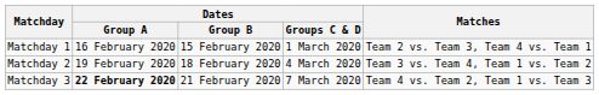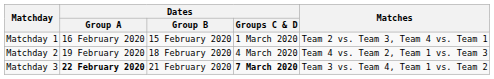Matchday 2 | Matches: Team 3 vs. Team 4, Team 1 vs. Team 2 -> Team 4 vs. Team 2, Team 1 vs. Team 3
Matchday 3 | Dates / Groups C & D: normal -> bold
Matchday 3 | Matches: Team 4 vs. Team 2, Team 1 vs. Team 3 -> Team 3 vs. Team 4, Team 1 vs. Team 2
